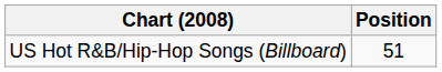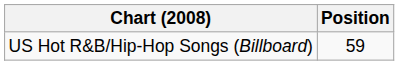US Hot R&B/Hip-Hop Songs (Billboard) | Position: 51 -> 59
